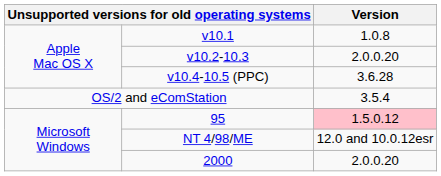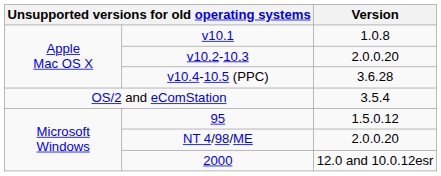95 | Version: pink background -> no background
NT 4/98/ME | Version: 12.0 and 10.0.12esr -> 2.0.0.20
2000 | Version: 2.0.0.20 -> 12.0 and 10.0.12esr
